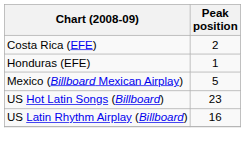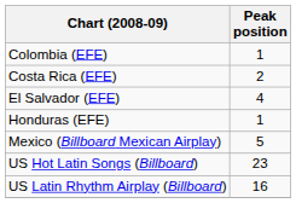+ row: Colombia (EFE) | 1
+ row: El Salvador (EFE) | 4
